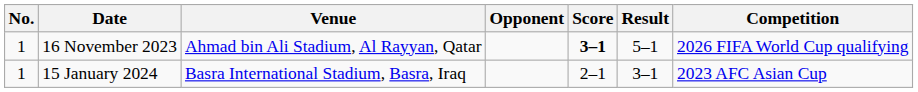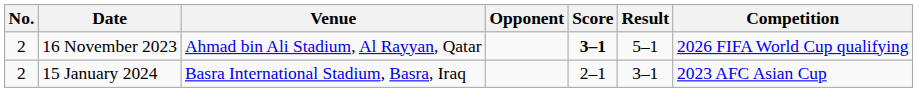16 November 2023 | No.: 1 -> 2
15 January 2024 | No.: 1 -> 2
